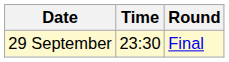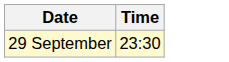- column: Round | Final
